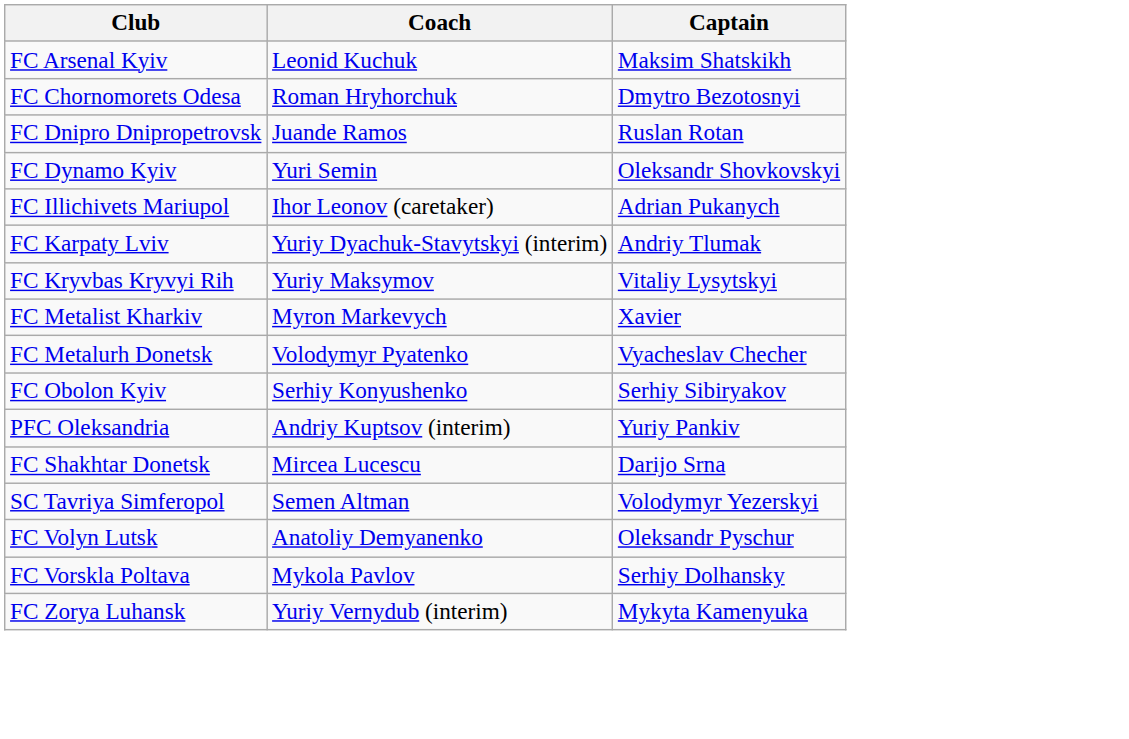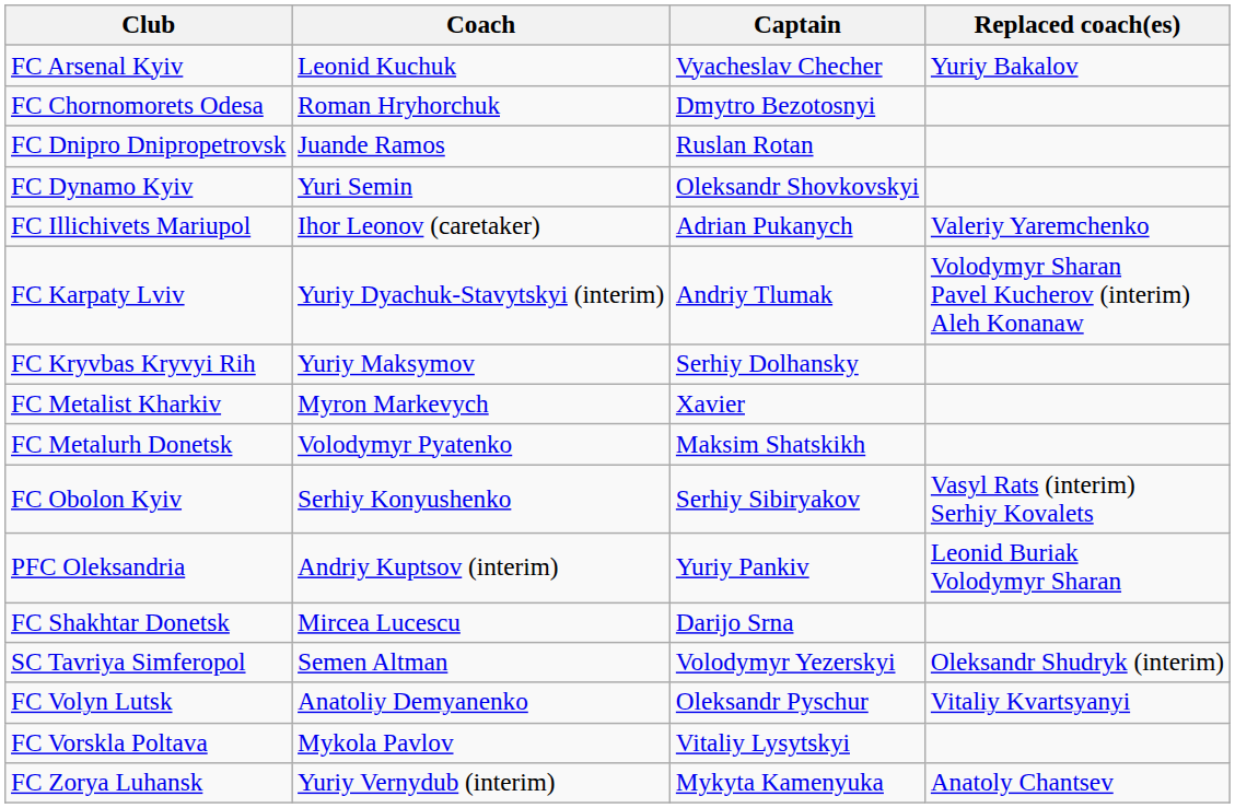+ column: Replaced coach(es) | Yuriy Bakalov | Valeriy Yaremchenko | Volodymyr Sharan Pavel Kucherov (interim) Aleh Konanaw | Vasyl Rats (interim) Serhiy Kovalets | Leonid Buriak Volodymyr Sharan | Oleksandr Shudryk (interim) | Vitaliy Kvartsyanyi | Anatoly Chantsev
FC Arsenal Kyiv | Captain: Maksim Shatskikh -> Vyacheslav Checher
FC Kryvbas Kryvyi Rih | Captain: Vitaliy Lysytskyi -> Serhiy Dolhansky
FC Metalurh Donetsk | Captain: Vyacheslav Checher -> Maksim Shatskikh
FC Vorskla Poltava | Captain: Serhiy Dolhansky -> Vitaliy Lysytskyi
